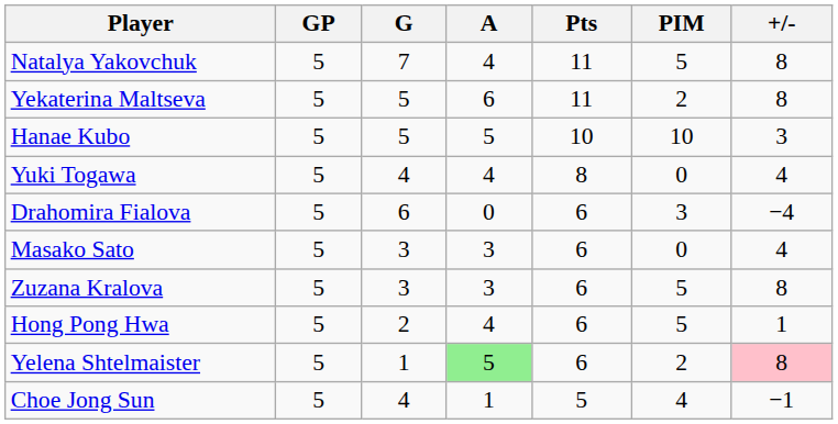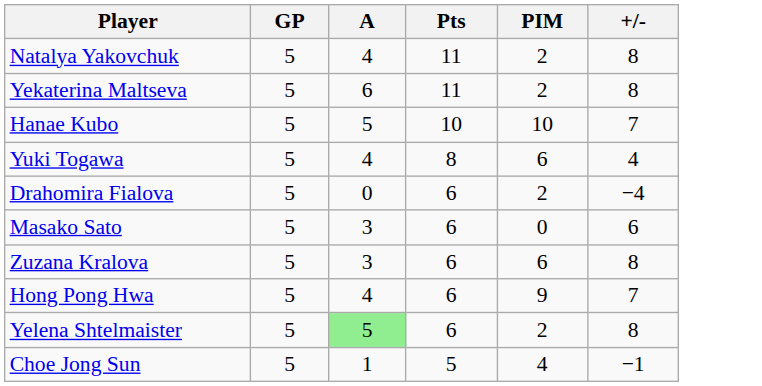- column: G | 7 | 5 | 5 | 4 | 6 | 3 | 3 | 2 | 1 | 4
Natalya Yakovchuk | PIM: 5 -> 2
Hanae Kubo | +/-: 3 -> 7
Yuki Togawa | PIM: 0 -> 6
Drahomira Fialova | PIM: 3 -> 2
Masako Sato | +/-: 4 -> 6
Zuzana Kralova | PIM: 5 -> 6
Hong Pong Hwa | PIM: 5 -> 9
Hong Pong Hwa | +/-: 1 -> 7
Yelena Shtelmaister | +/-: pink background -> no background
